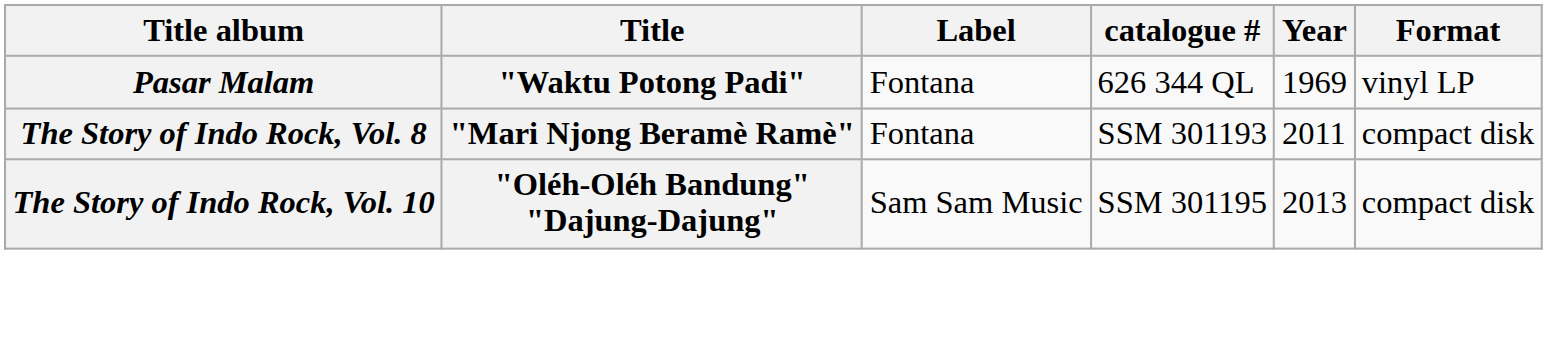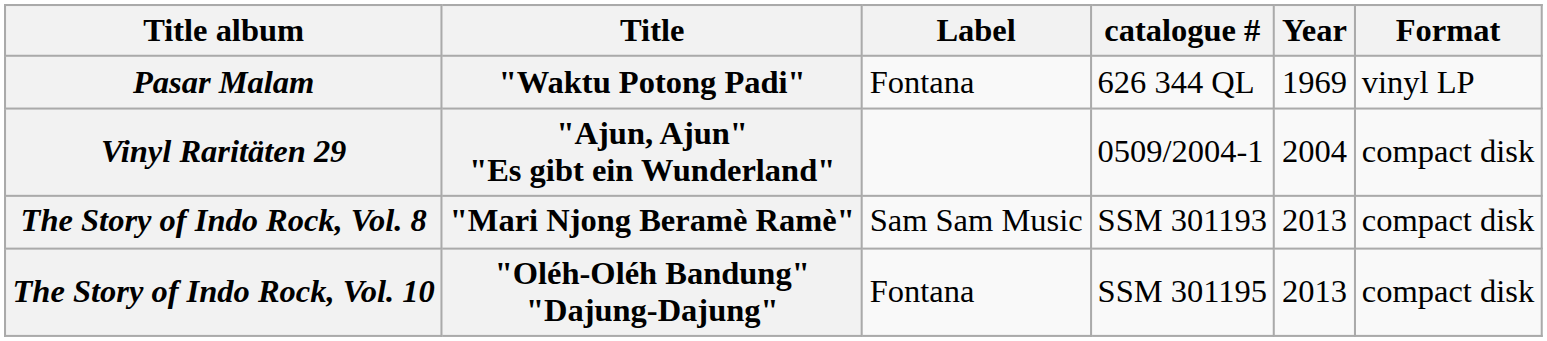+ row: Vinyl Raritäten 29 | "Ajun, Ajun" "Es gibt ein Wunderland" | 0509/2004-1 | 2004 | compact disk
The Story of Indo Rock, Vol. 8 | Label: Fontana -> Sam Sam Music
The Story of Indo Rock, Vol. 8 | Year: 2011 -> 2013
The Story of Indo Rock, Vol. 10 | Label: Sam Sam Music -> Fontana
